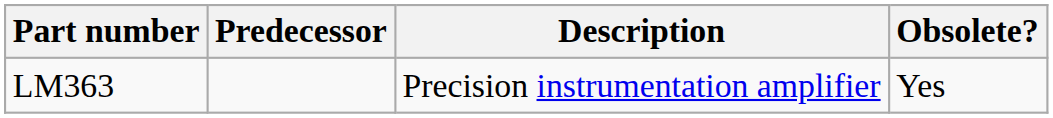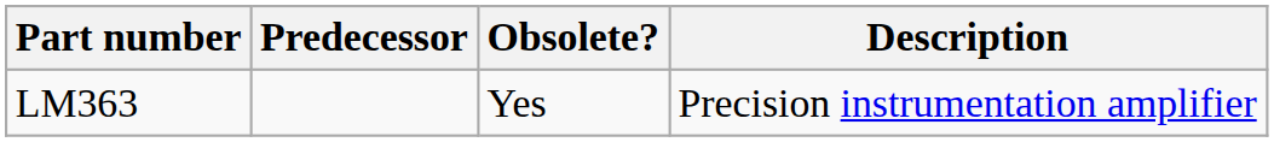columns swapped: Obsolete? <-> Description
